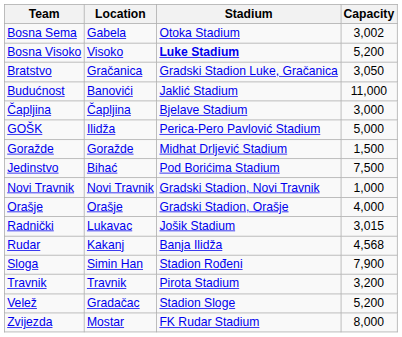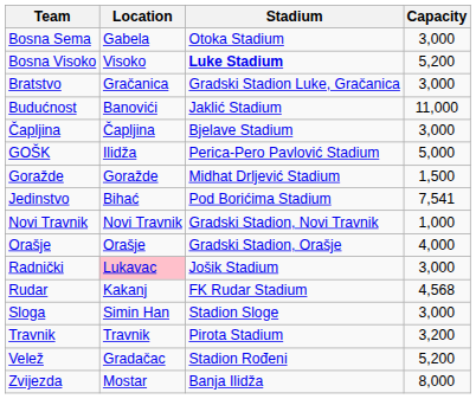Bosna Sema | Capacity: 3,002 -> 3,000
Bratstvo | Capacity: 3,050 -> 3,000
Jedinstvo | Capacity: 7,500 -> 7,541
Radnički | Location: no background -> pink background
Radnički | Capacity: 3,015 -> 3,000
Rudar | Stadium: Banja Ilidža -> FK Rudar Stadium
Sloga | Stadium: Stadion Rođeni -> Stadion Sloge
Sloga | Capacity: 7,900 -> 3,000
Velež | Stadium: Stadion Sloge -> Stadion Rođeni
Zvijezda | Stadium: FK Rudar Stadium -> Banja Ilidža
